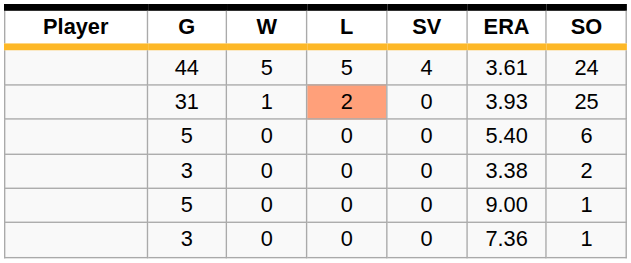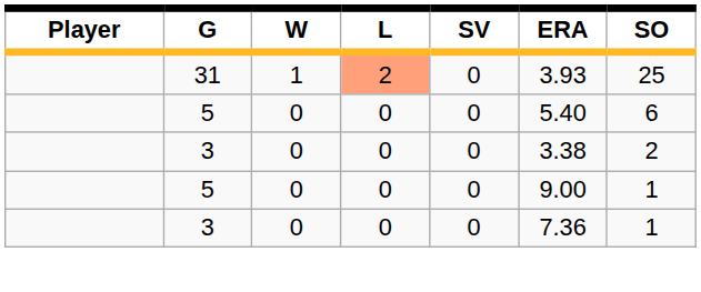- row: 44 | 5 | 5 | 4 | 3.61 | 24
